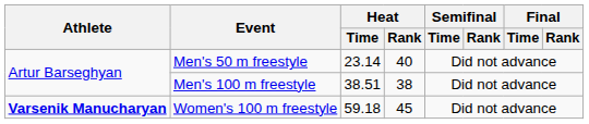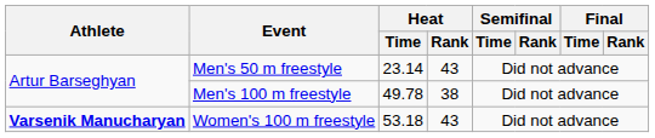Men's 50 m freestyle | Heat / Rank: 40 -> 43
Men's 100 m freestyle | Heat / Time: 38.51 -> 49.78
Women's 100 m freestyle | Heat / Time: 59.18 -> 53.18
Women's 100 m freestyle | Heat / Rank: 45 -> 43
